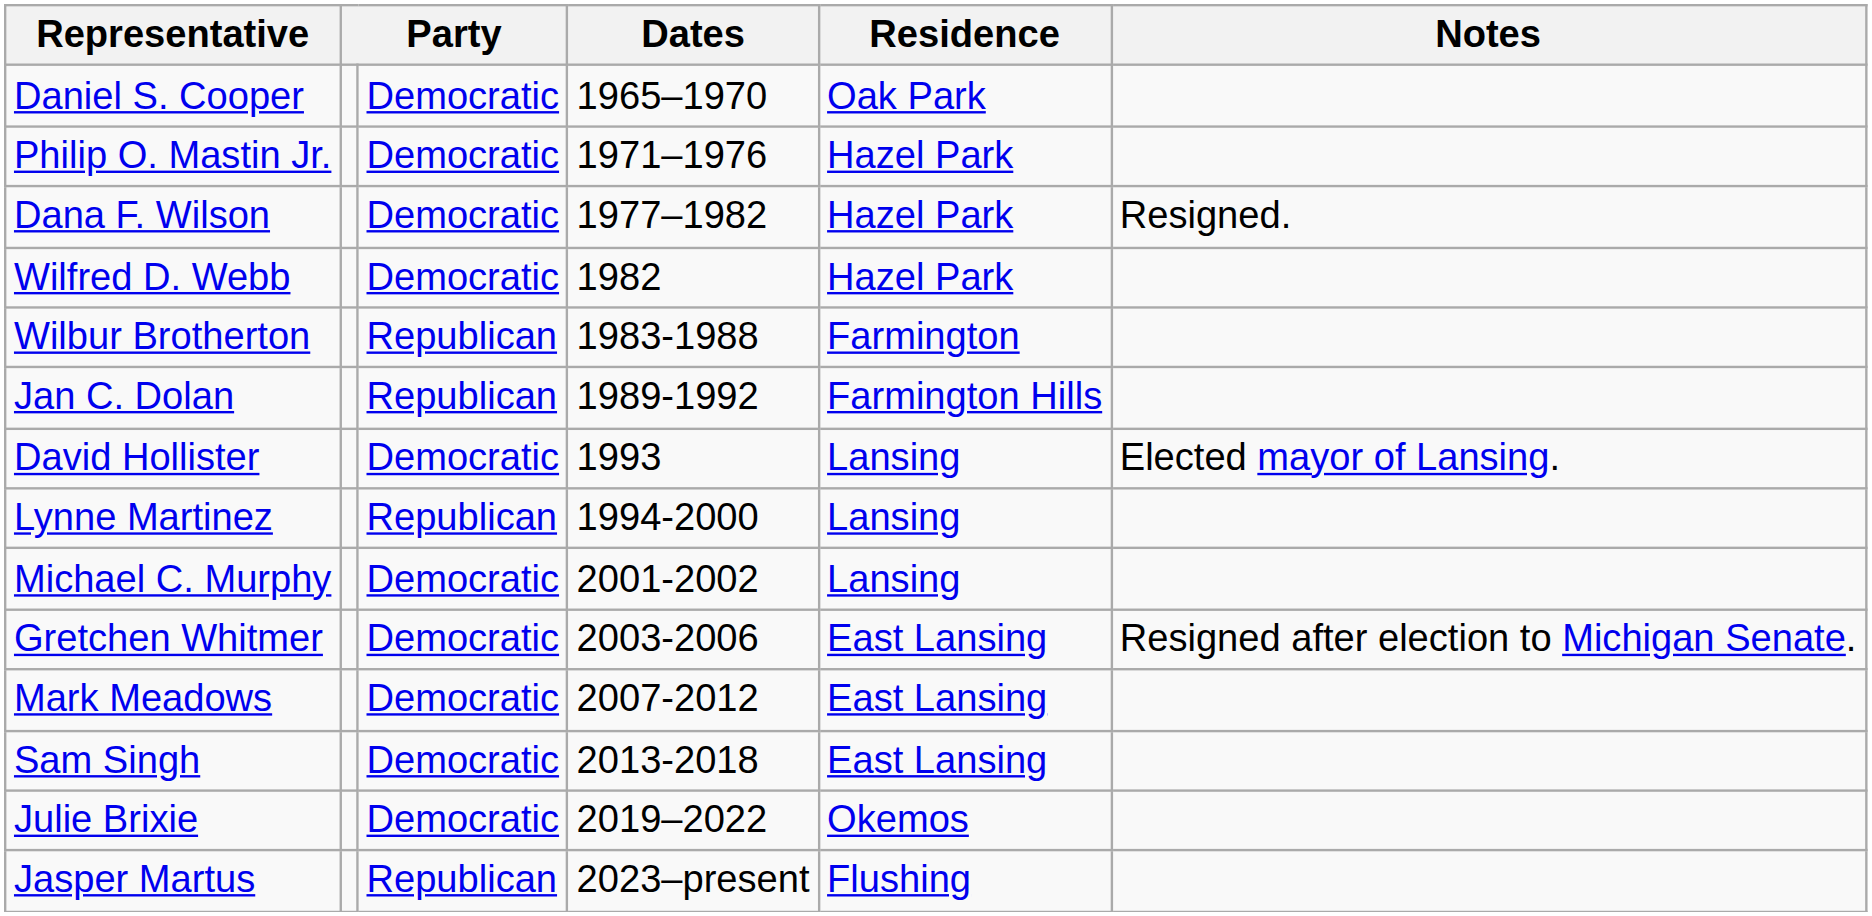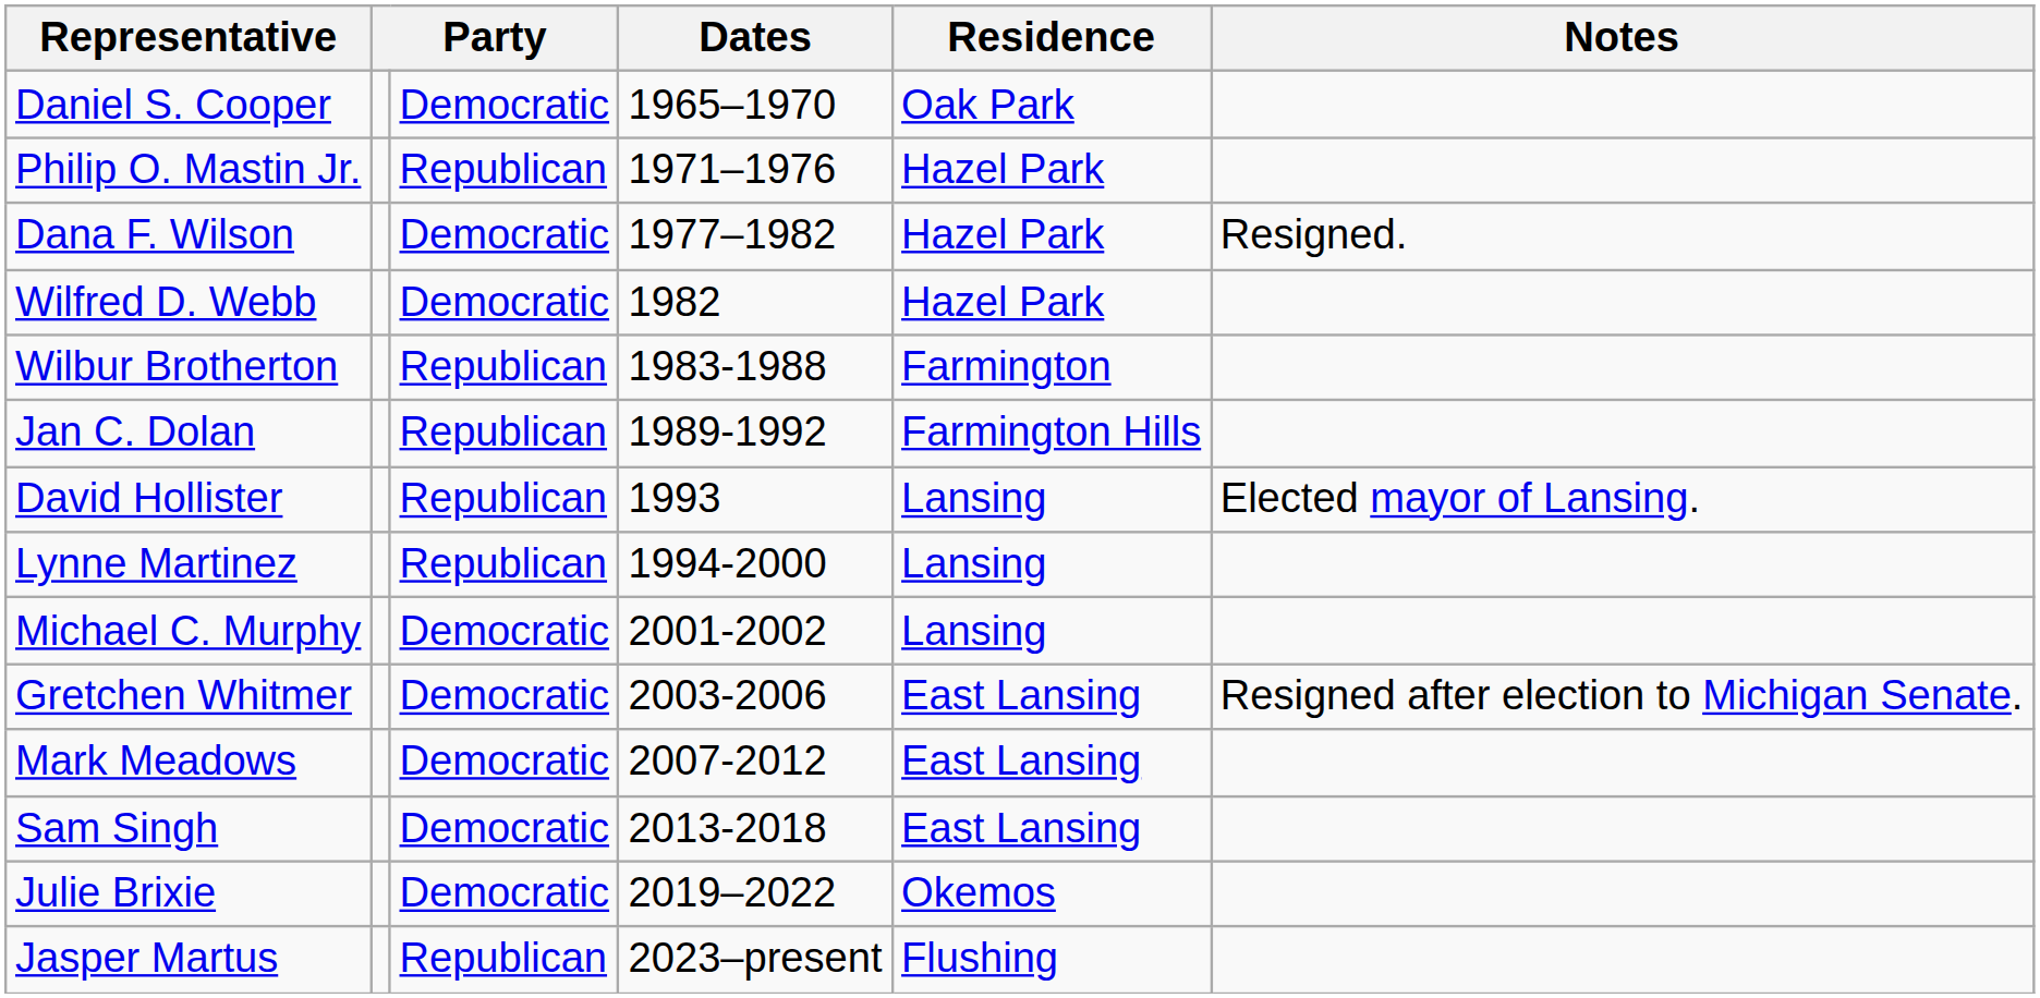Philip O. Mastin Jr. | column 3: Democratic -> Republican
David Hollister | column 3: Democratic -> Republican
